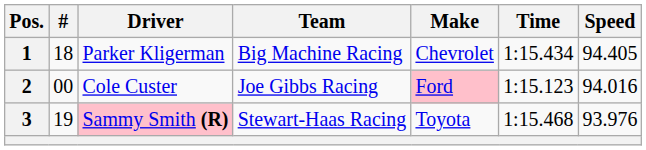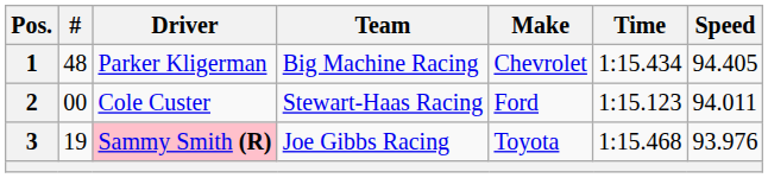1 | #: 18 -> 48
2 | Team: Joe Gibbs Racing -> Stewart-Haas Racing
2 | Make: pink background -> no background
2 | Speed: 94.016 -> 94.011
3 | Team: Stewart-Haas Racing -> Joe Gibbs Racing
